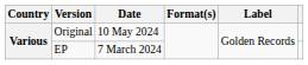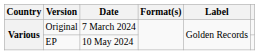Original | Date: 10 May 2024 -> 7 March 2024
EP | Date: 7 March 2024 -> 10 May 2024
